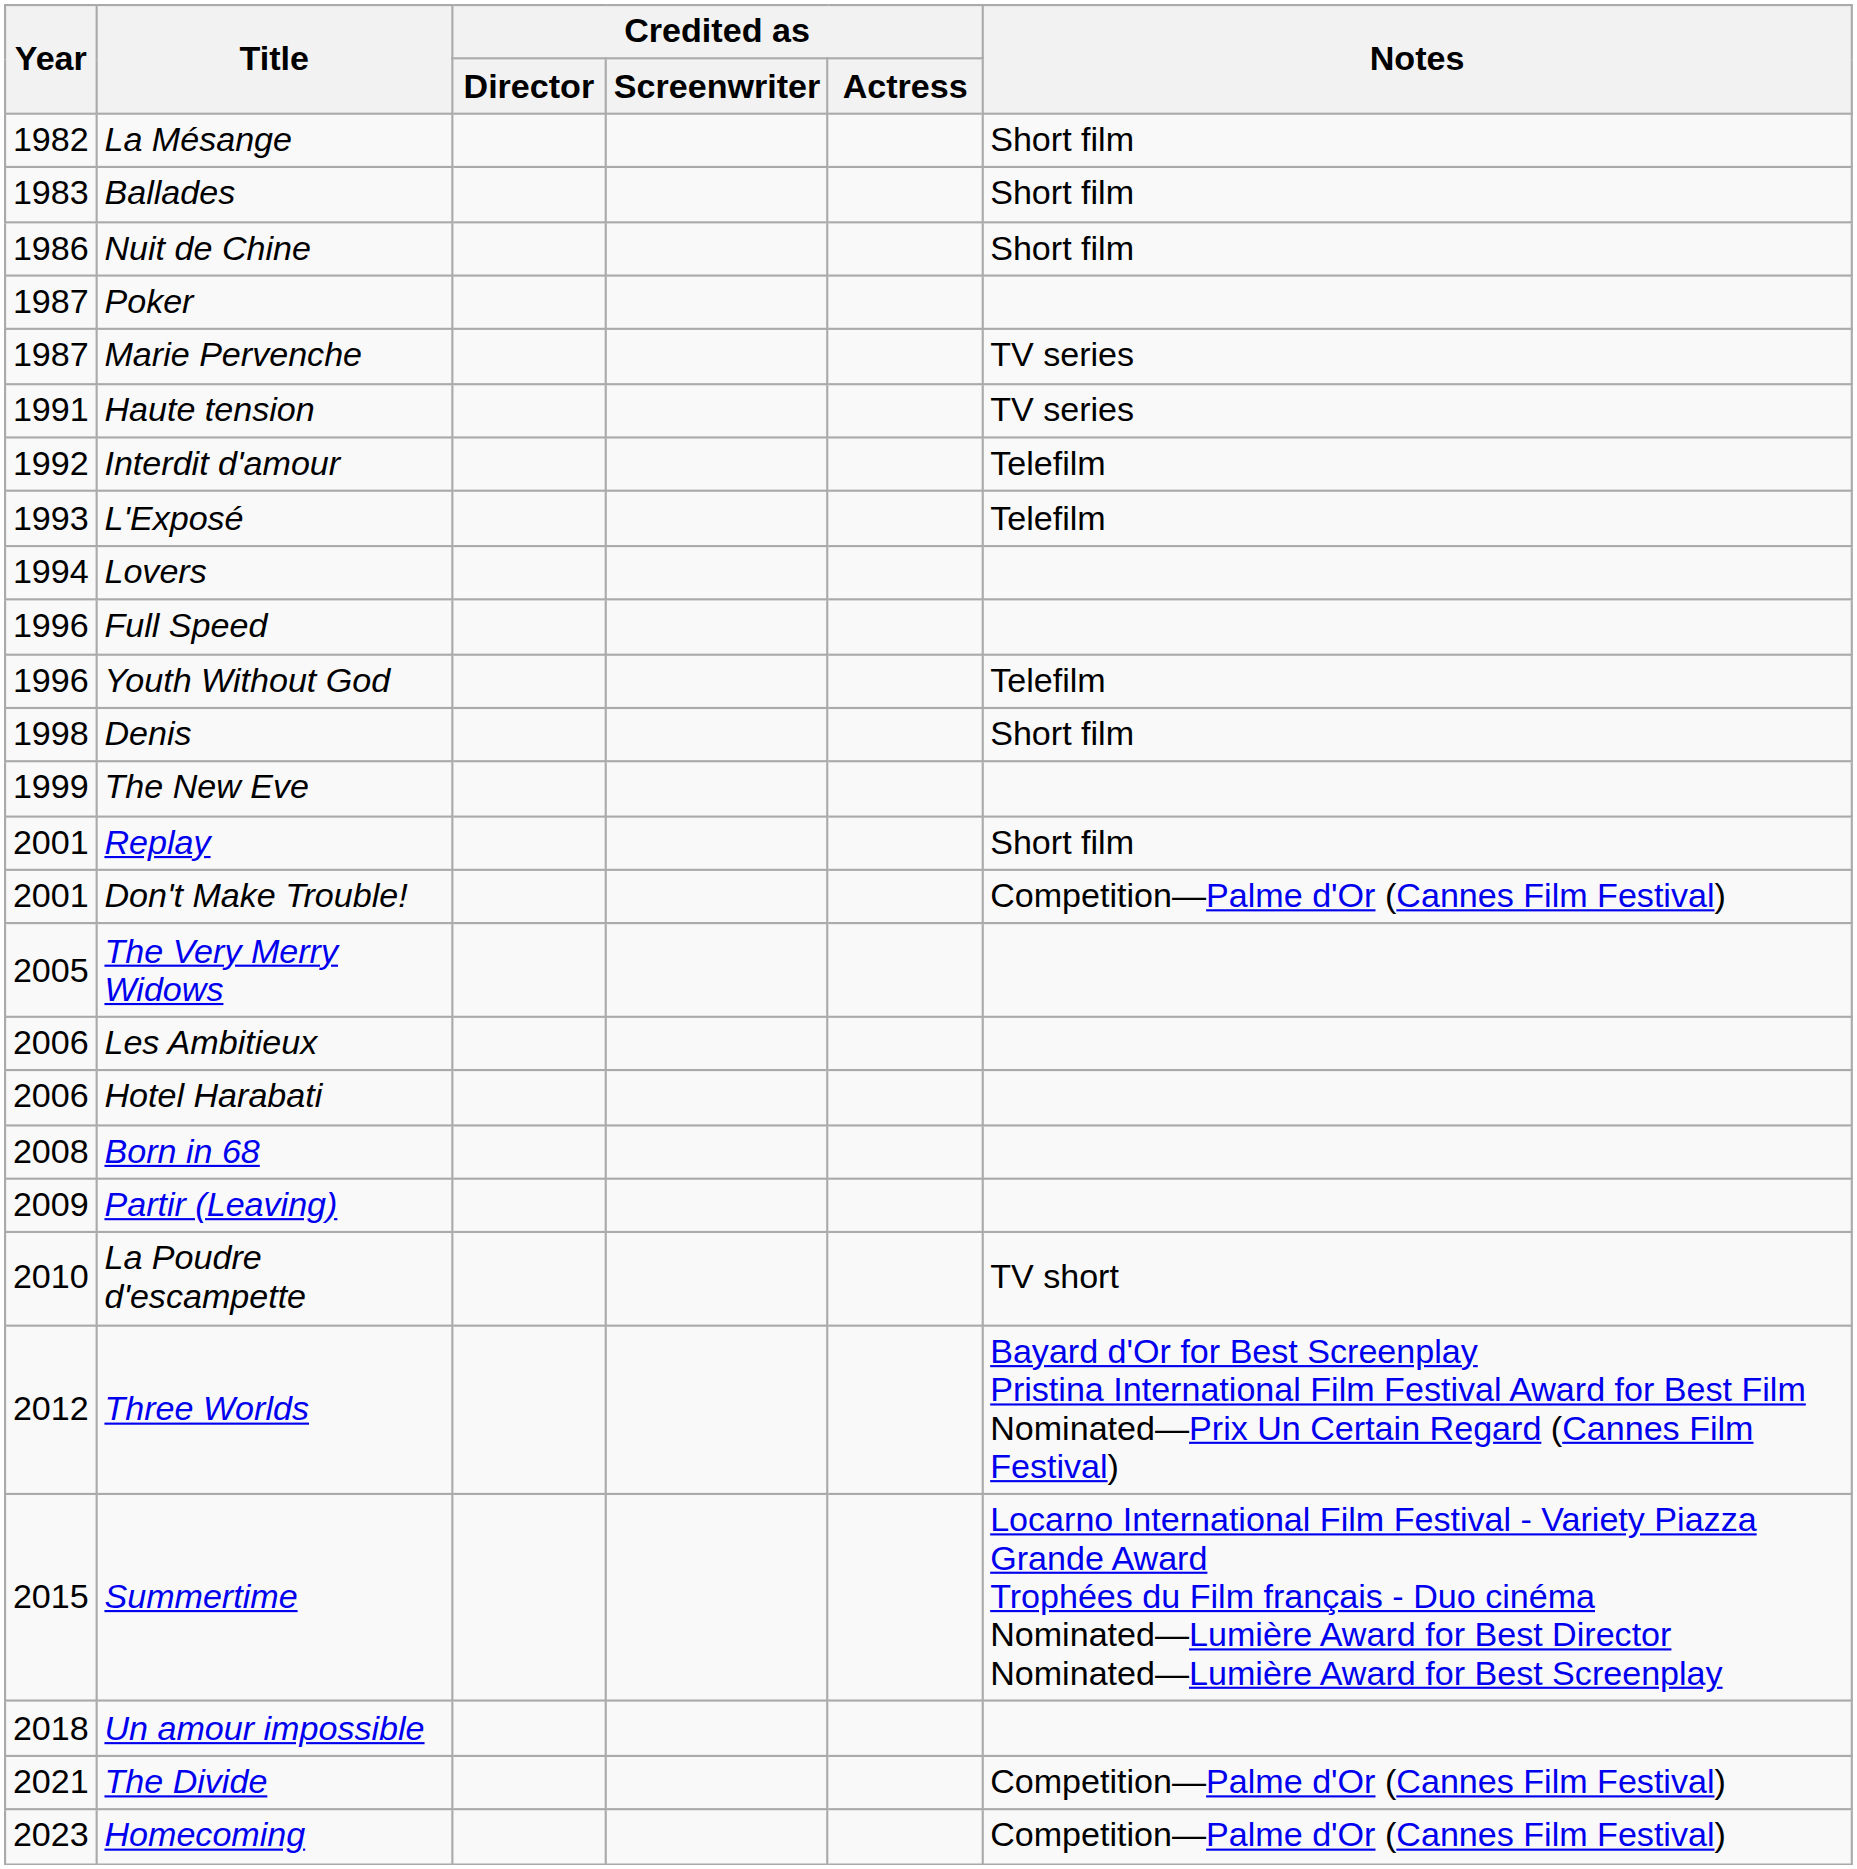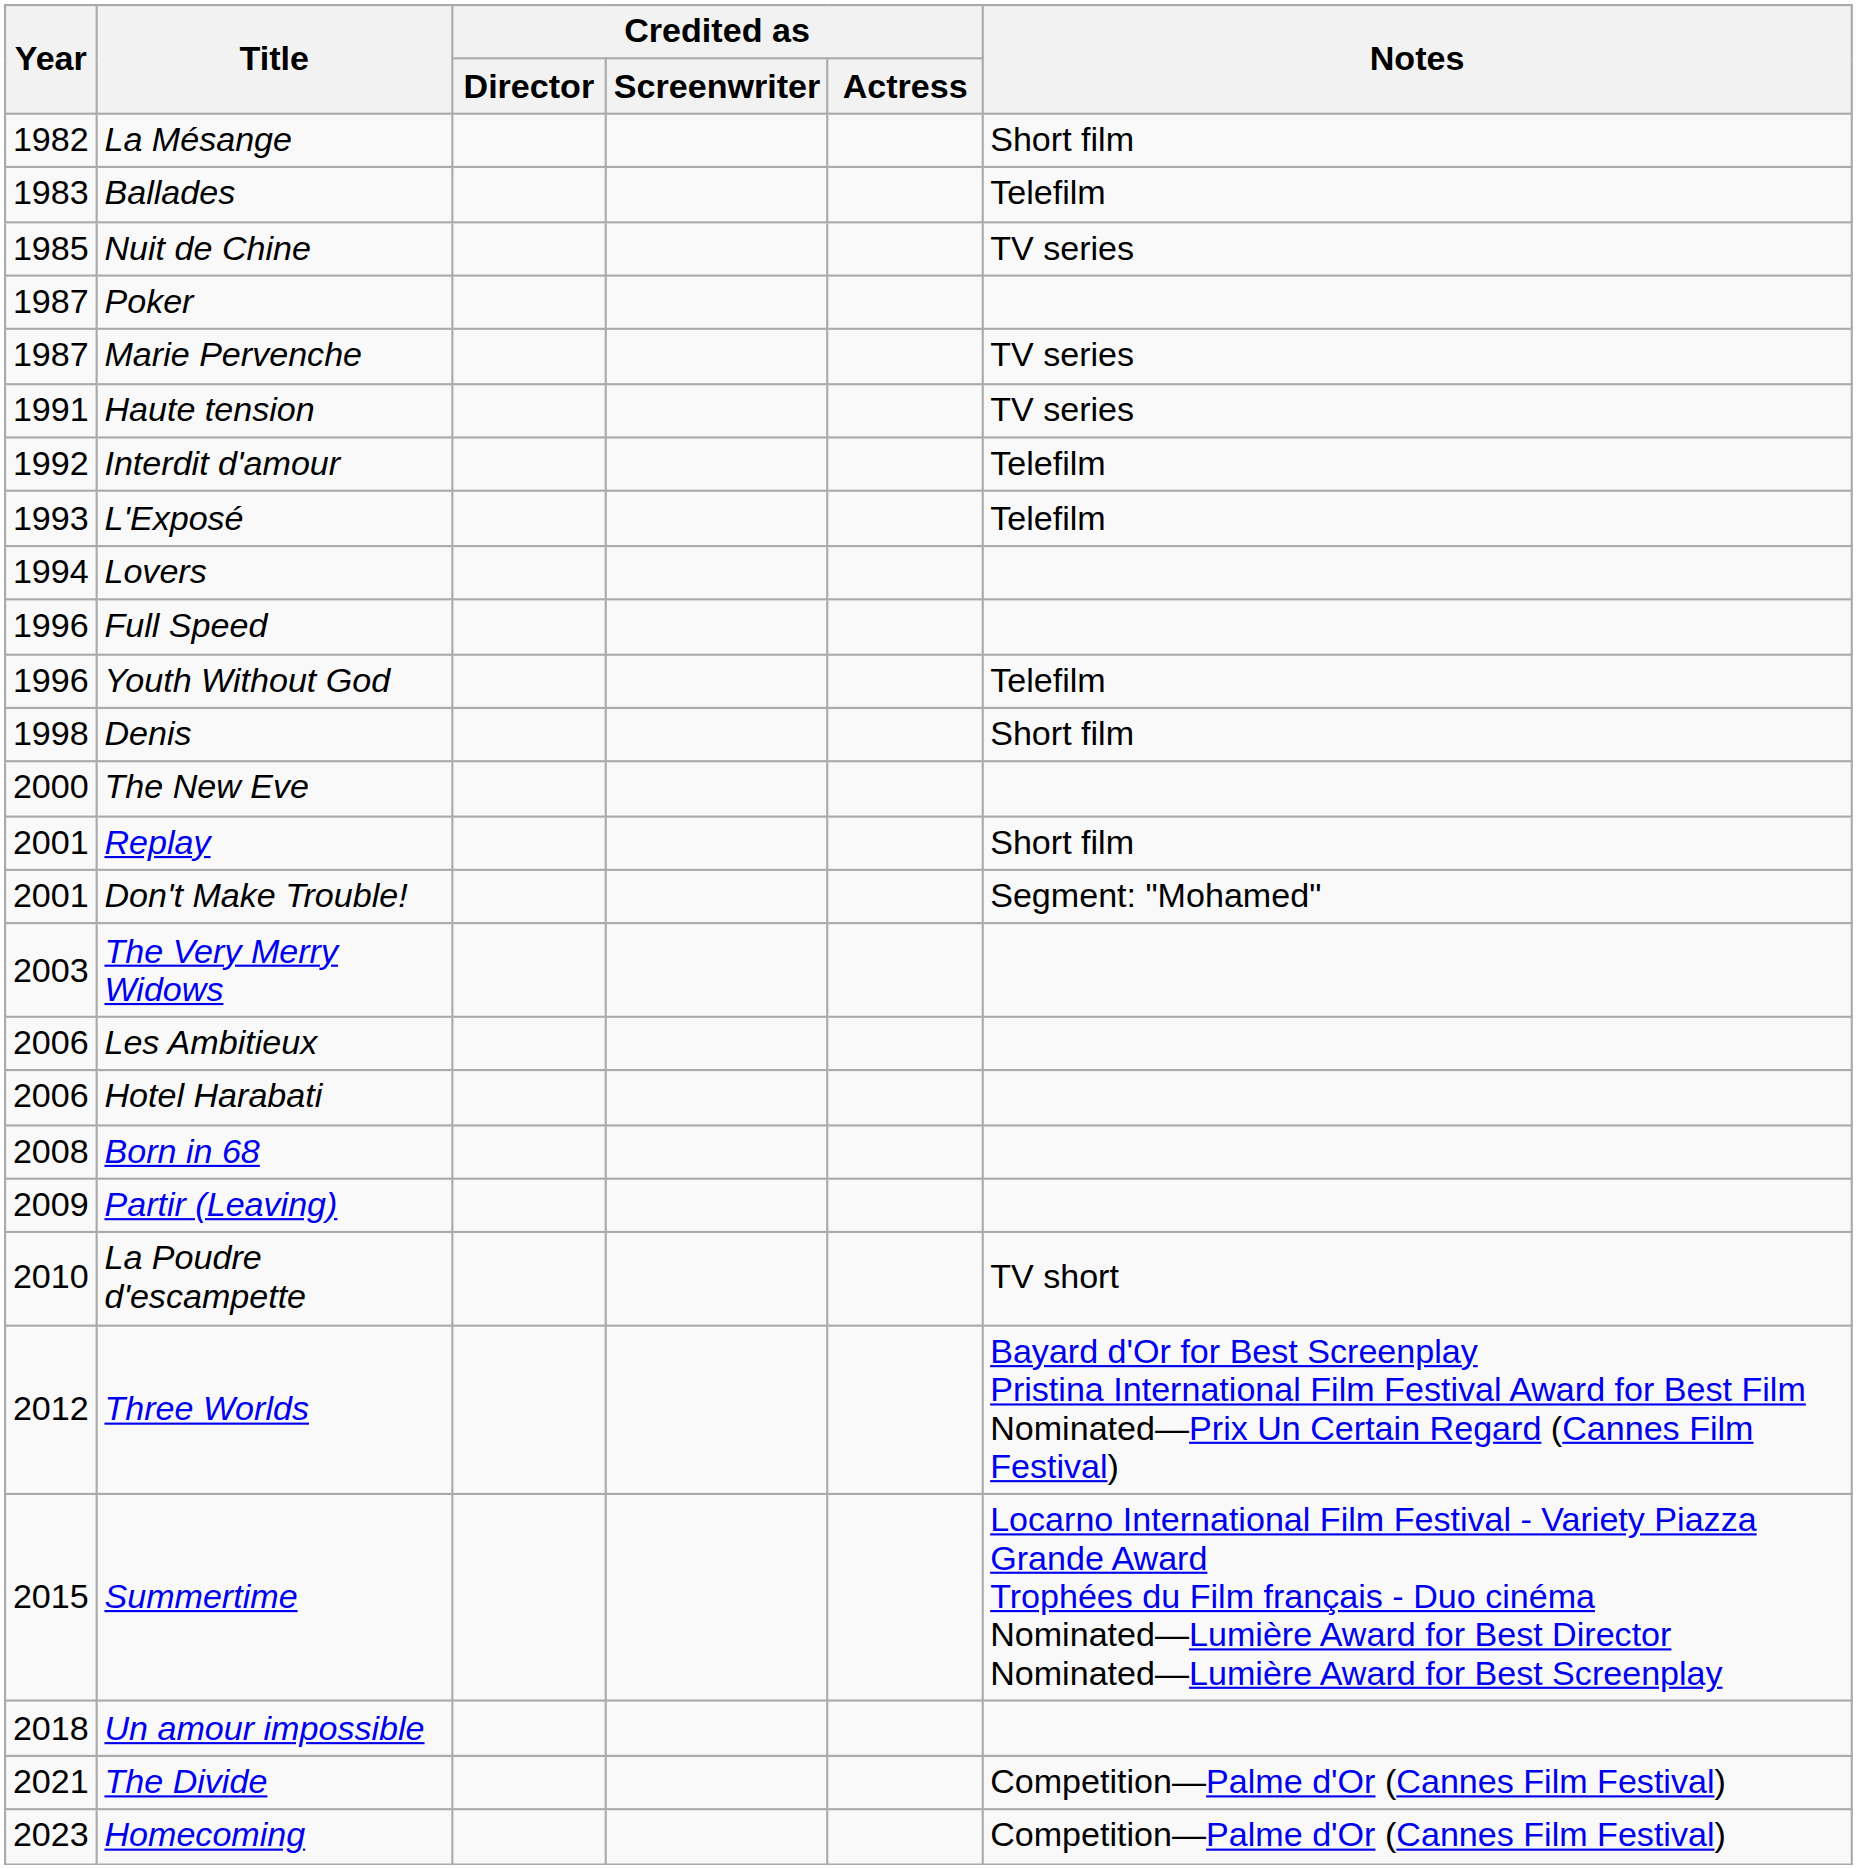Ballades | Notes: Short film -> Telefilm
Nuit de Chine | Year: 1986 -> 1985
Nuit de Chine | Notes: Short film -> TV series
The New Eve | Year: 1999 -> 2000
Don't Make Trouble! | Notes: Competition—Palme d'Or (Cannes Film Festival) -> Segment: "Mohamed"
The Very Merry Widows | Year: 2005 -> 2003
